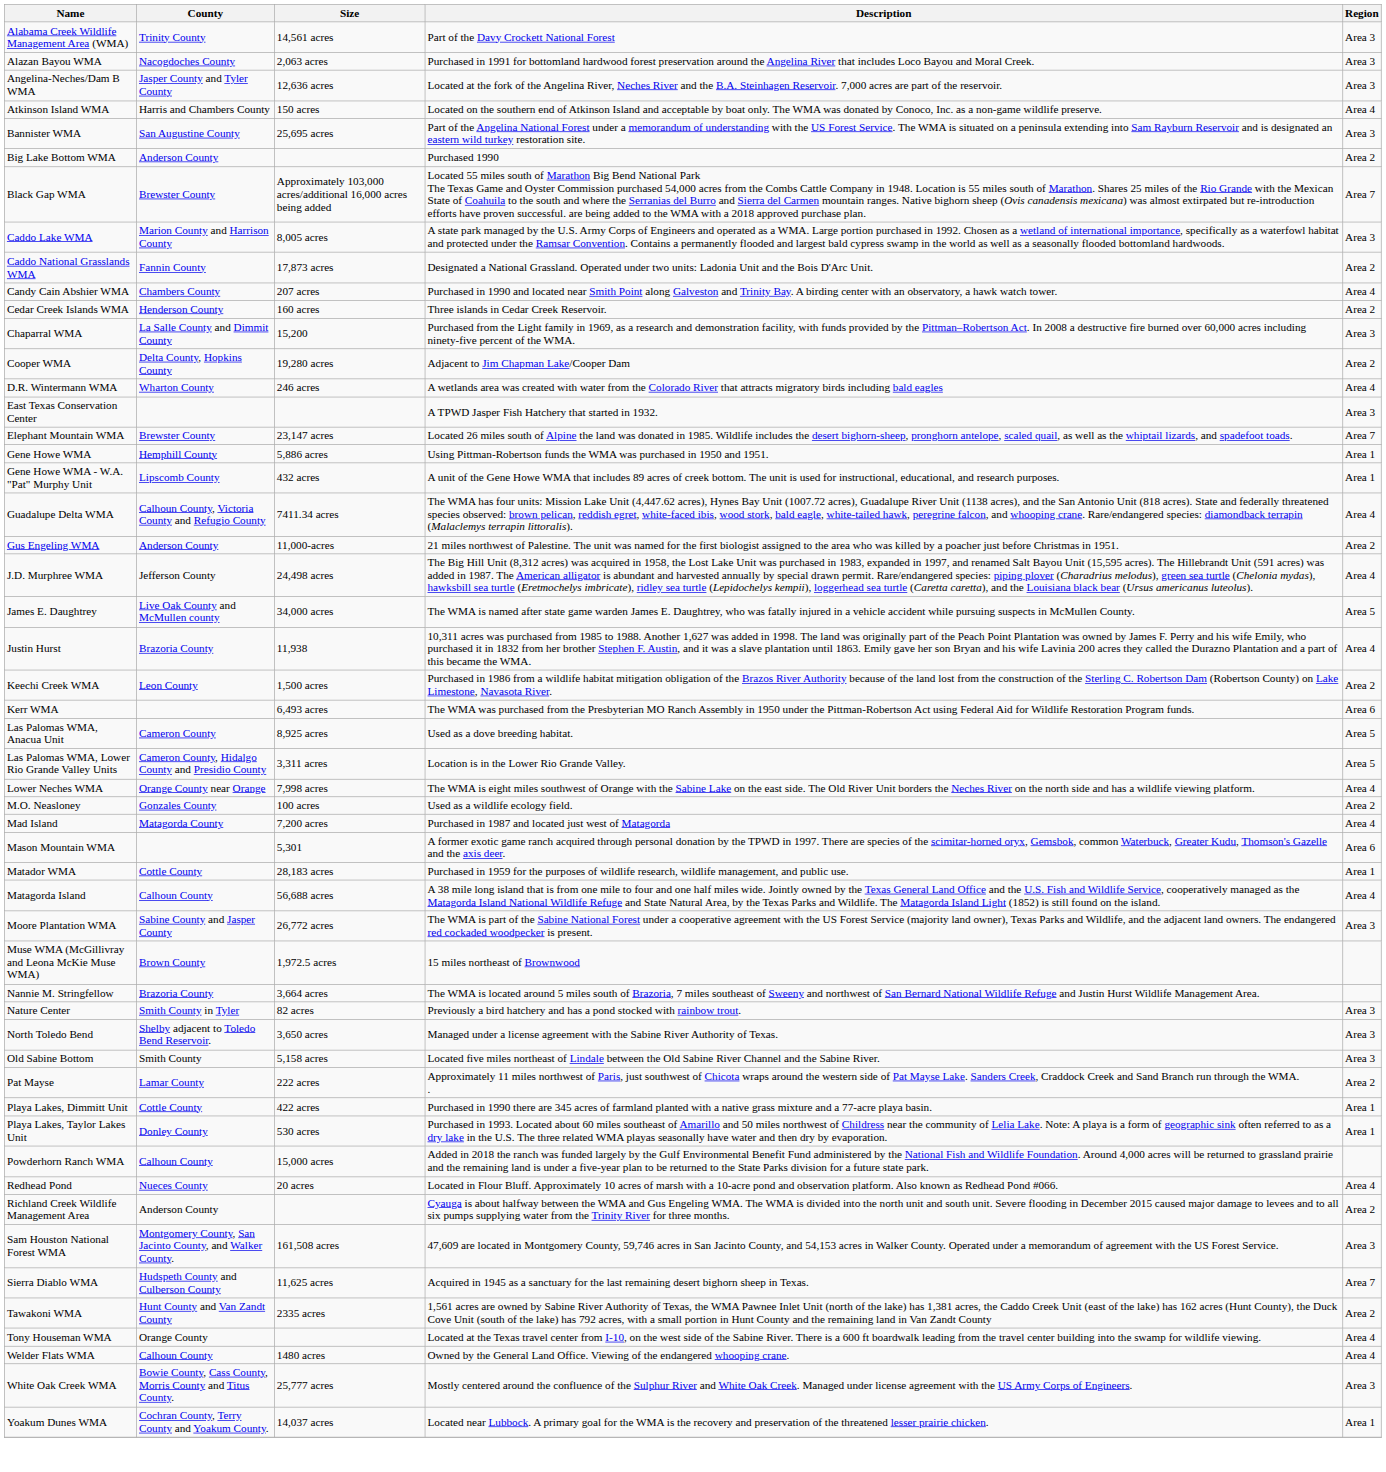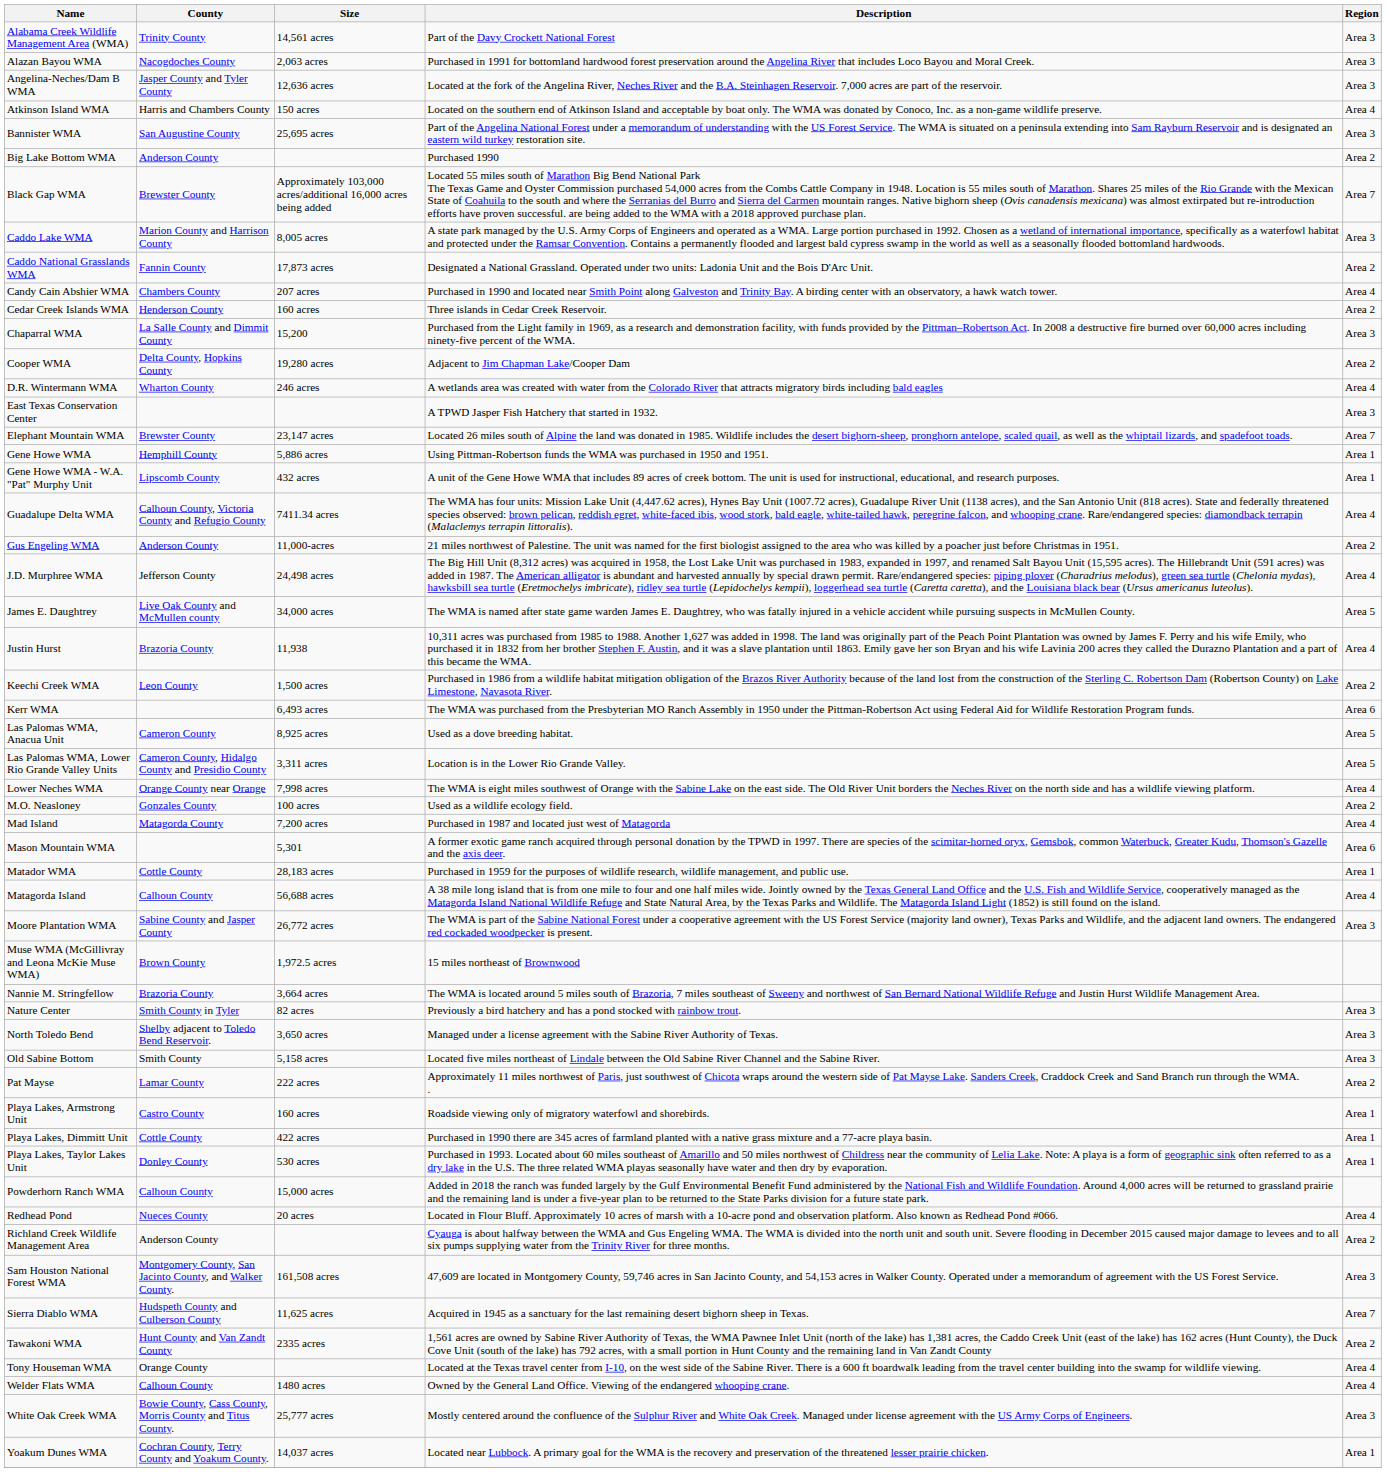+ row: Playa Lakes, Armstrong Unit | Castro County | 160 acres | Roadside viewing only of migratory waterfowl and shorebirds. | Area 1
